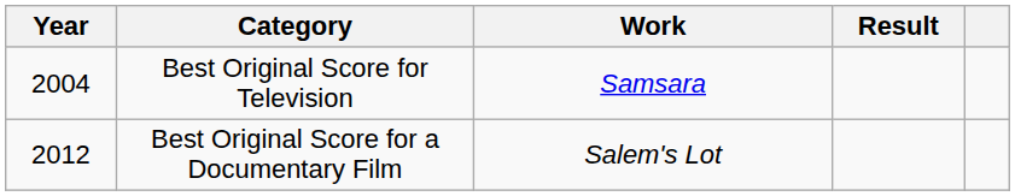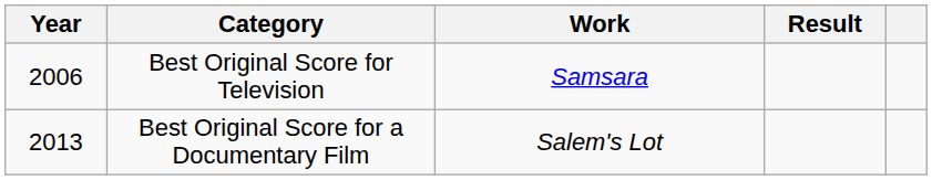Best Original Score for Television | Year: 2004 -> 2006
Best Original Score for a Documentary Film | Year: 2012 -> 2013
